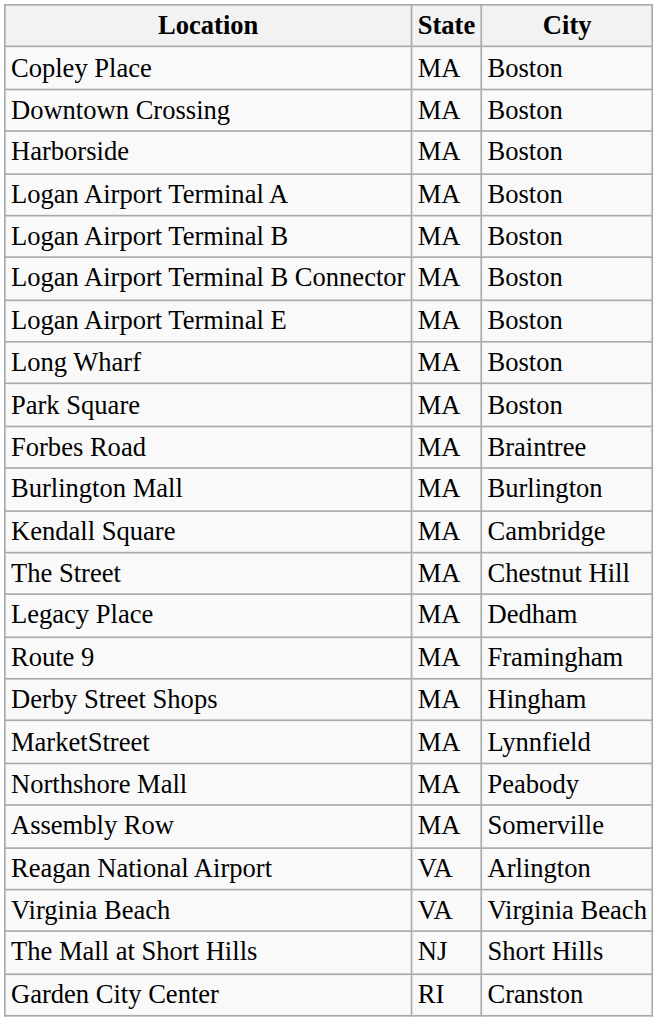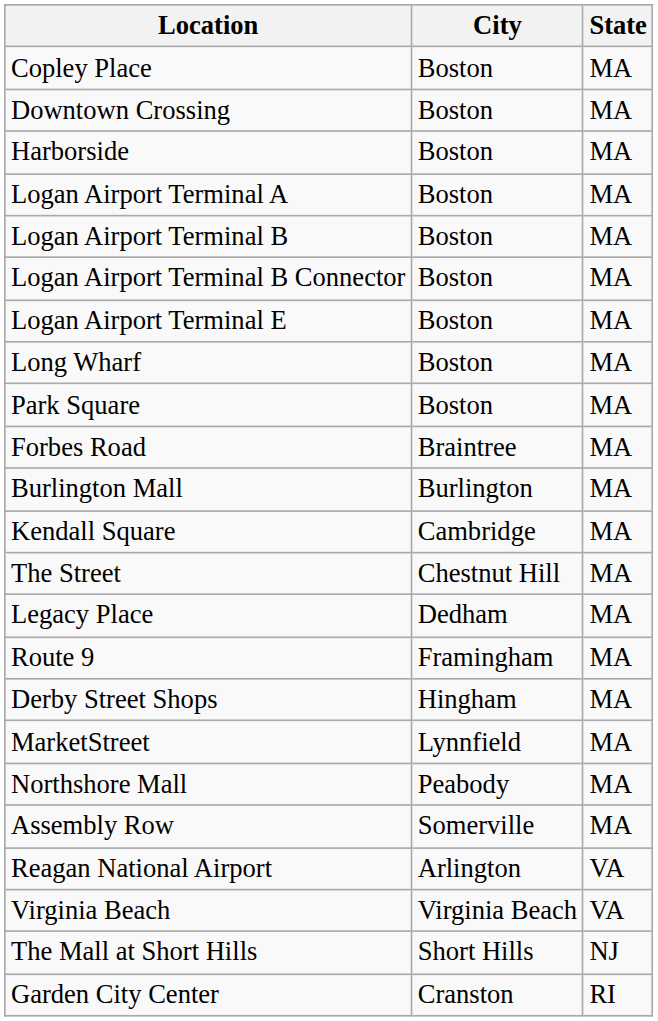columns swapped: City <-> State
